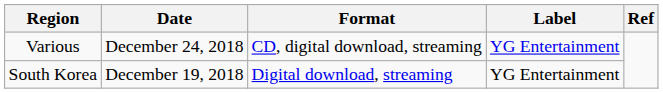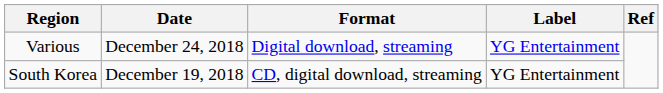Various | Format: CD, digital download, streaming -> Digital download, streaming
South Korea | Format: Digital download, streaming -> CD, digital download, streaming
